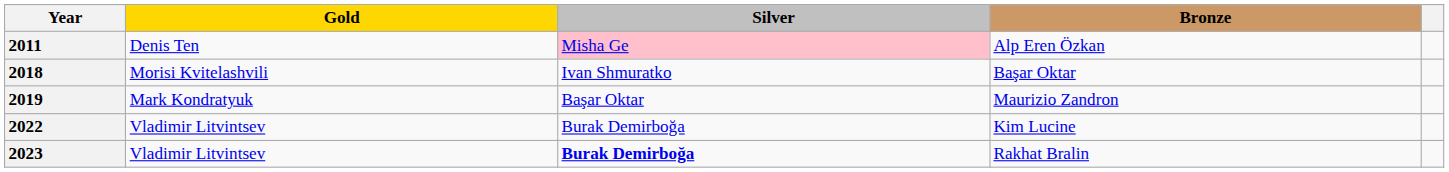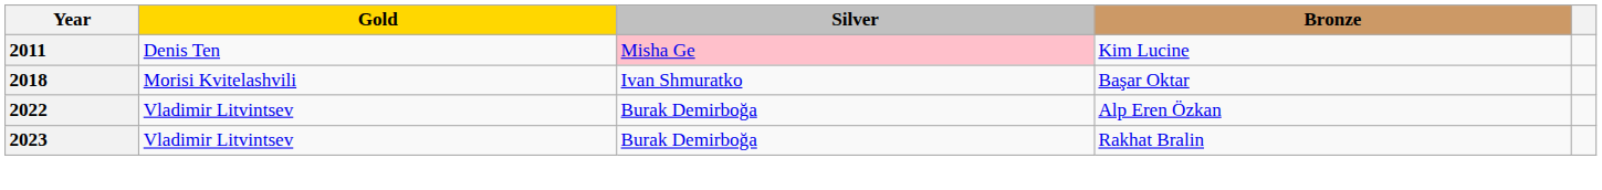2011 | Bronze: Alp Eren Özkan -> Kim Lucine
- row: 2019 | Mark Kondratyuk | Başar Oktar | Maurizio Zandron
2022 | Bronze: Kim Lucine -> Alp Eren Özkan
2023 | Silver: bold -> normal
